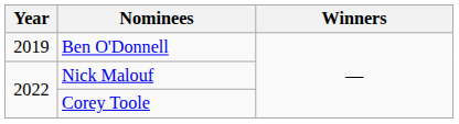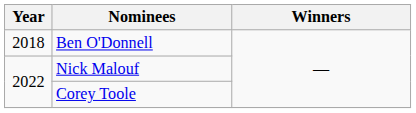Ben O'Donnell | Year: 2019 -> 2018
